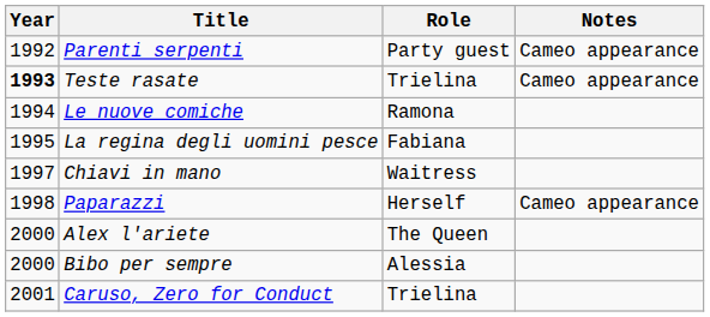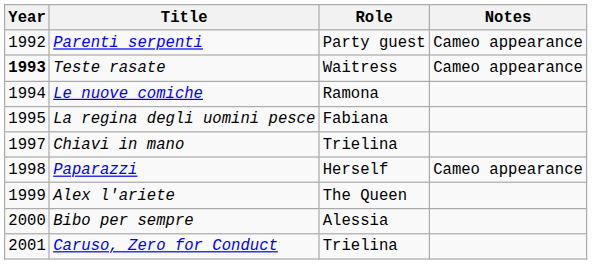Teste rasate | Role: Trielina -> Waitress
Chiavi in mano | Role: Waitress -> Trielina
Alex l'ariete | Year: 2000 -> 1999
